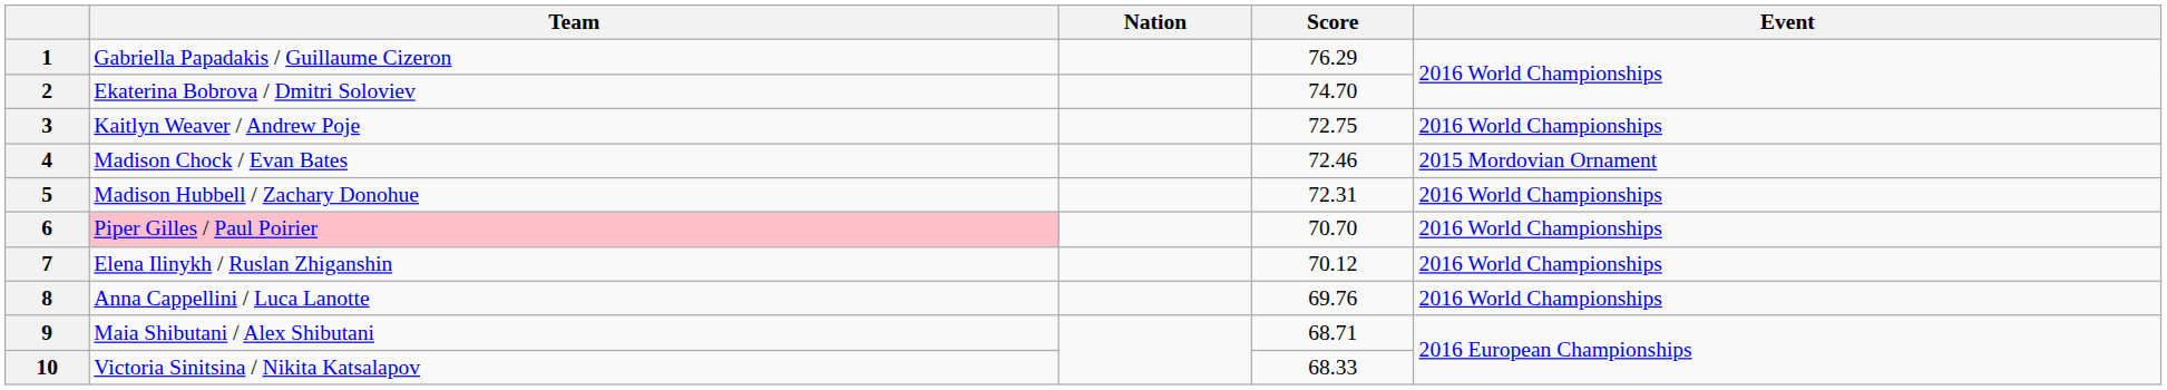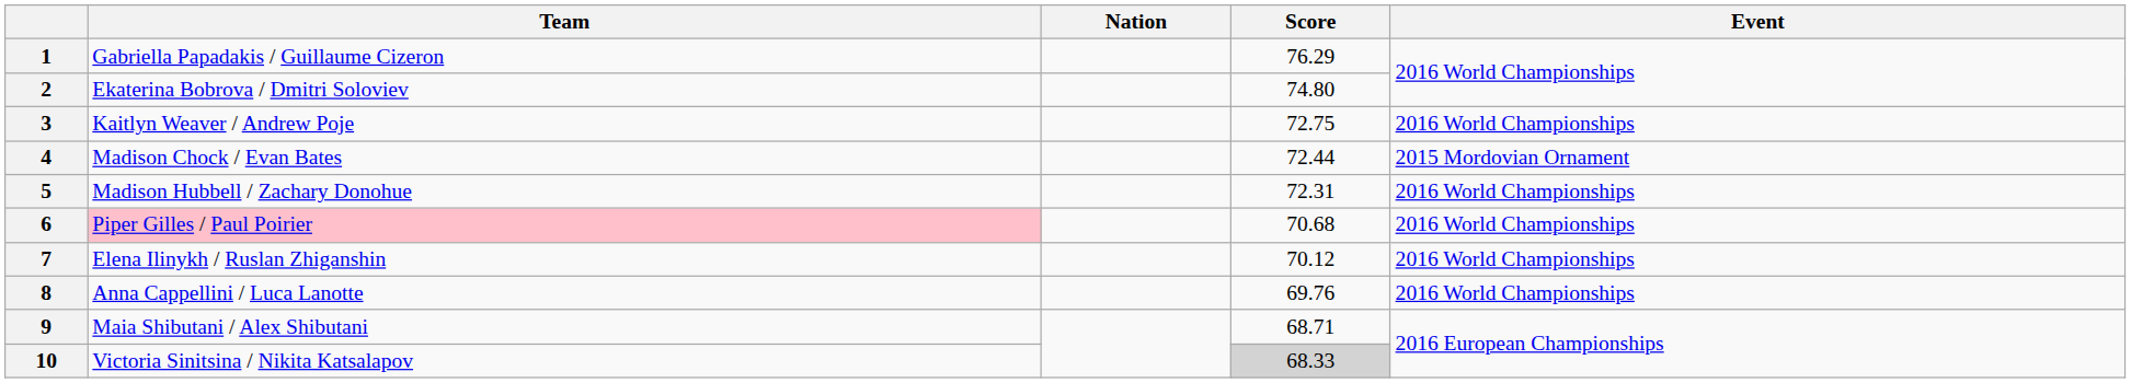2 | Score: 74.70 -> 74.80
4 | Score: 72.46 -> 72.44
6 | Score: 70.70 -> 70.68
10 | Score: no background -> lightgrey background
